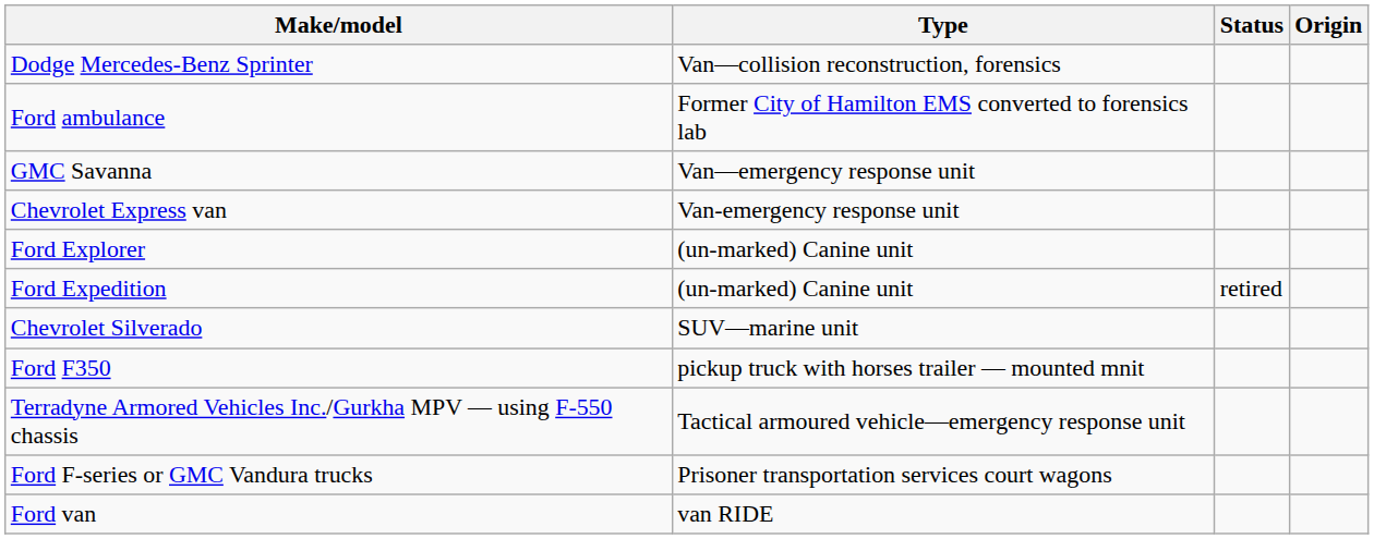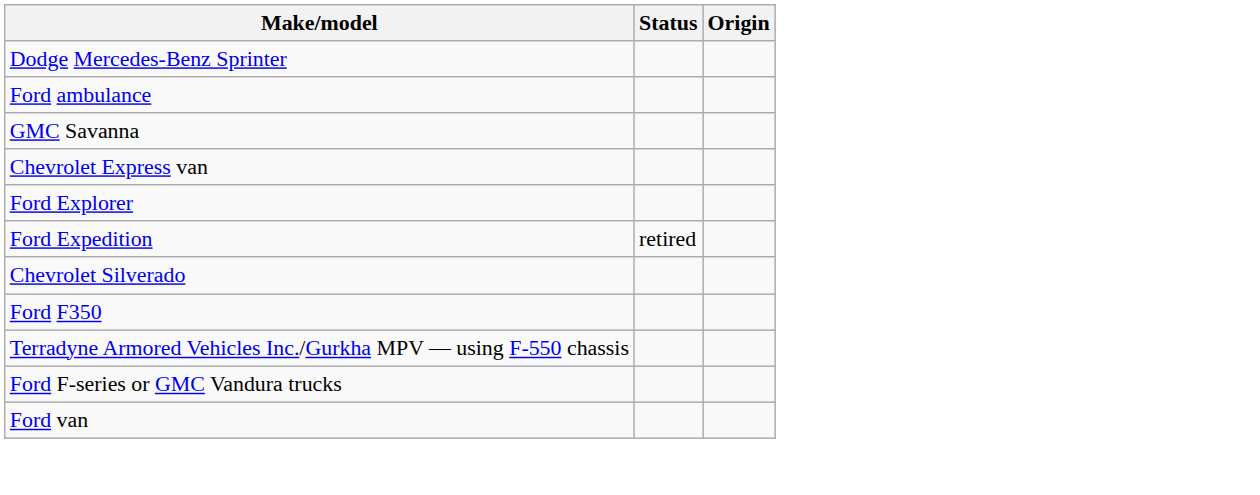- column: Type | Van—collision reconstruction, forensics | Former City of Hamilton EMS converted to forensics lab | Van—emergency response unit | Van-emergency response unit | (un-marked) Canine unit | (un-marked) Canine unit | SUV—marine unit | pickup truck with horses trailer — mounted mnit | Tactical armoured vehicle—emergency response unit | Prisoner transportation services court wagons | van RIDE
